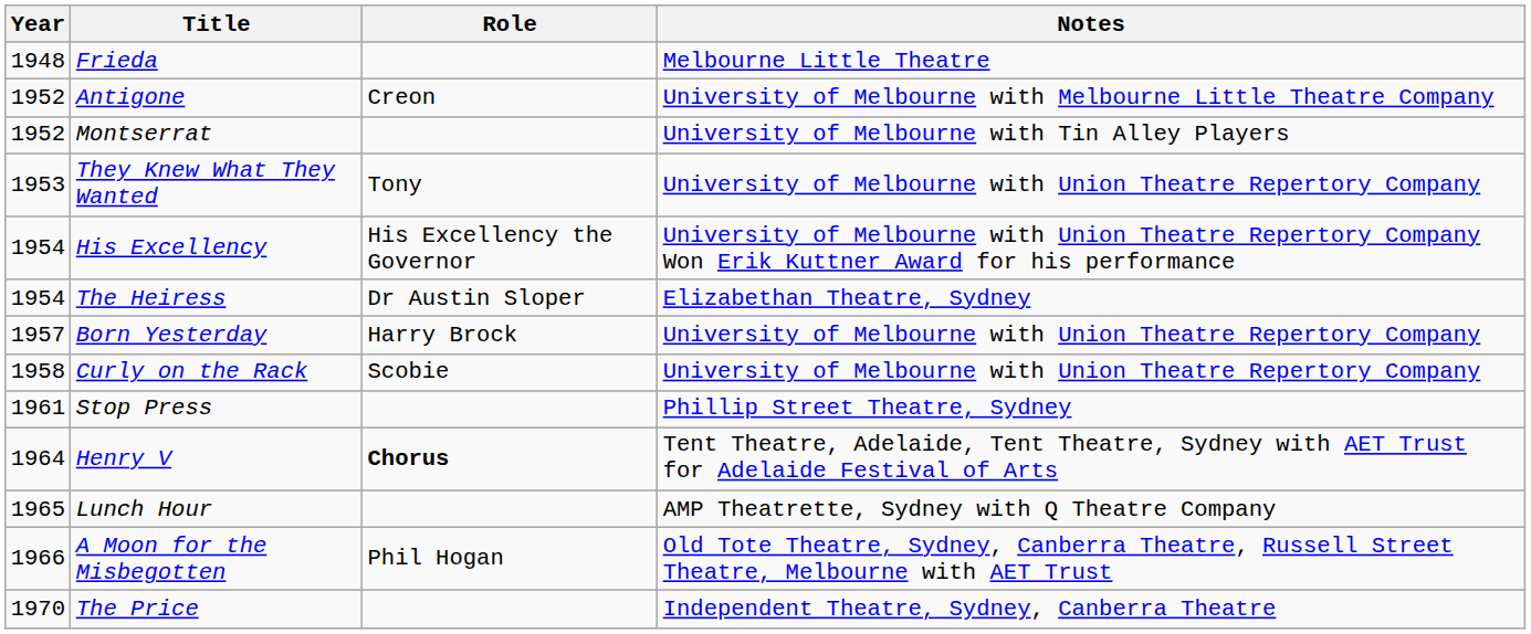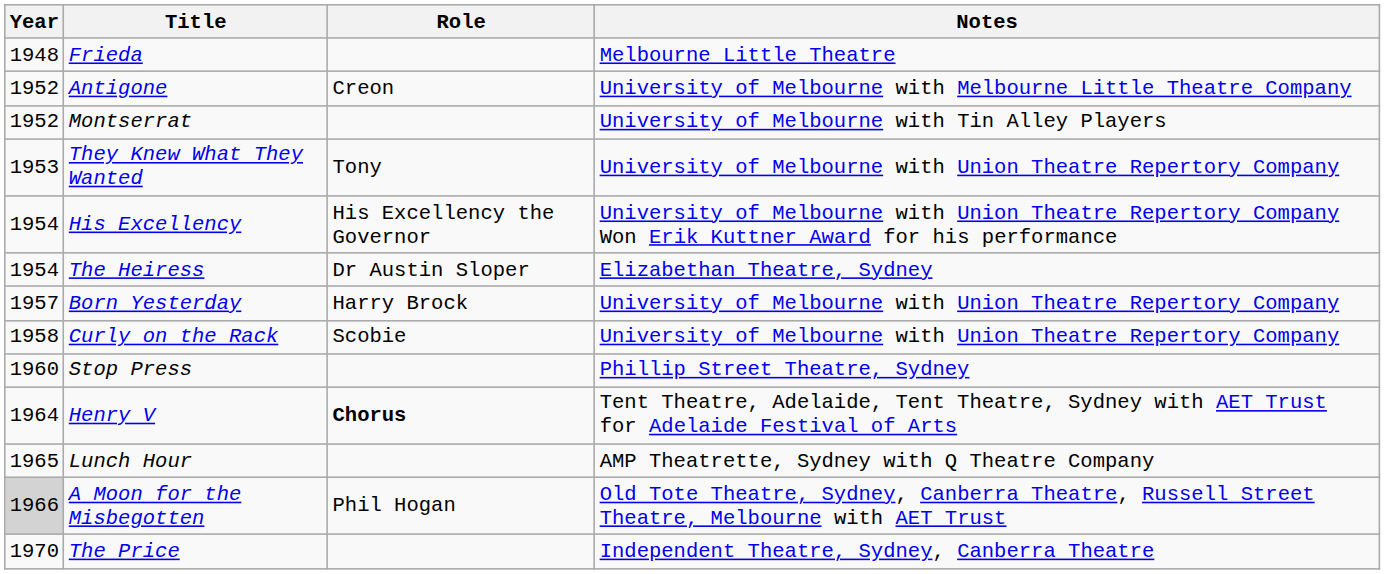Stop Press | Year: 1961 -> 1960
A Moon for the Misbegotten | Year: no background -> lightgrey background
